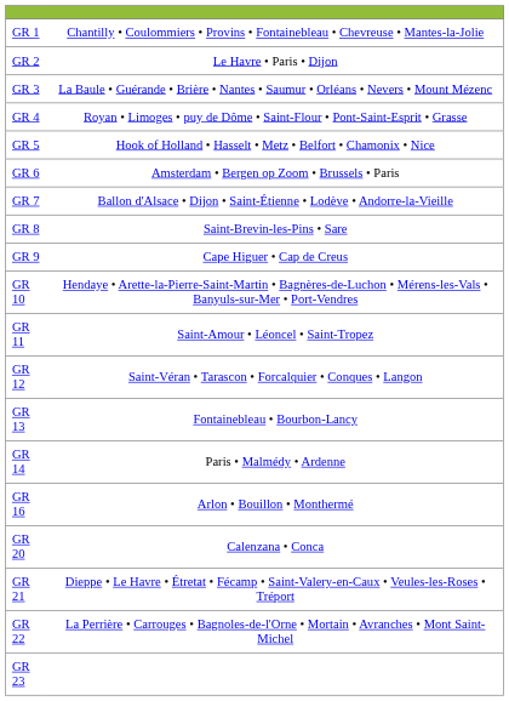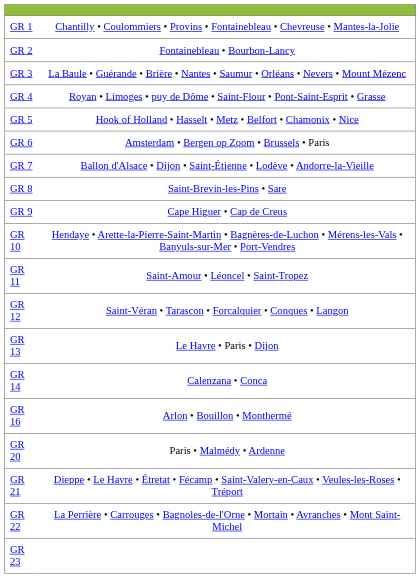GR 2 | column 2: Le Havre • Paris • Dijon -> Fontainebleau • Bourbon-Lancy
GR 13 | column 2: Fontainebleau • Bourbon-Lancy -> Le Havre • Paris • Dijon
GR 14 | column 2: Paris • Malmédy • Ardenne -> Calenzana • Conca
GR 20 | column 2: Calenzana • Conca -> Paris • Malmédy • Ardenne
